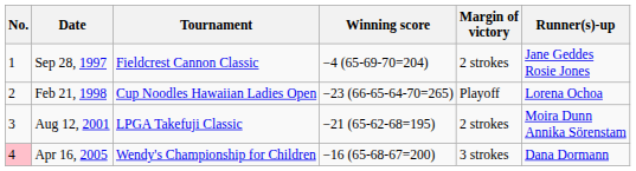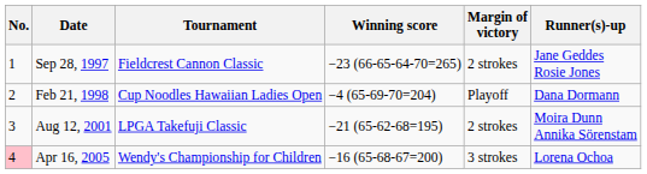Sep 28, 1997 | Winning score: −4 (65-69-70=204) -> −23 (66-65-64-70=265)
Feb 21, 1998 | Winning score: −23 (66-65-64-70=265) -> −4 (65-69-70=204)
Feb 21, 1998 | Runner(s)-up: Lorena Ochoa -> Dana Dormann
Apr 16, 2005 | Runner(s)-up: Dana Dormann -> Lorena Ochoa
